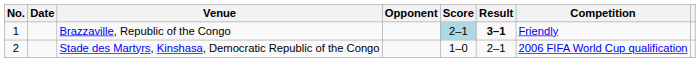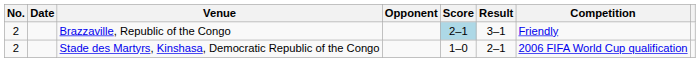Brazzaville, Republic of the Congo | No.: 1 -> 2
Brazzaville, Republic of the Congo | Result: bold -> normal
